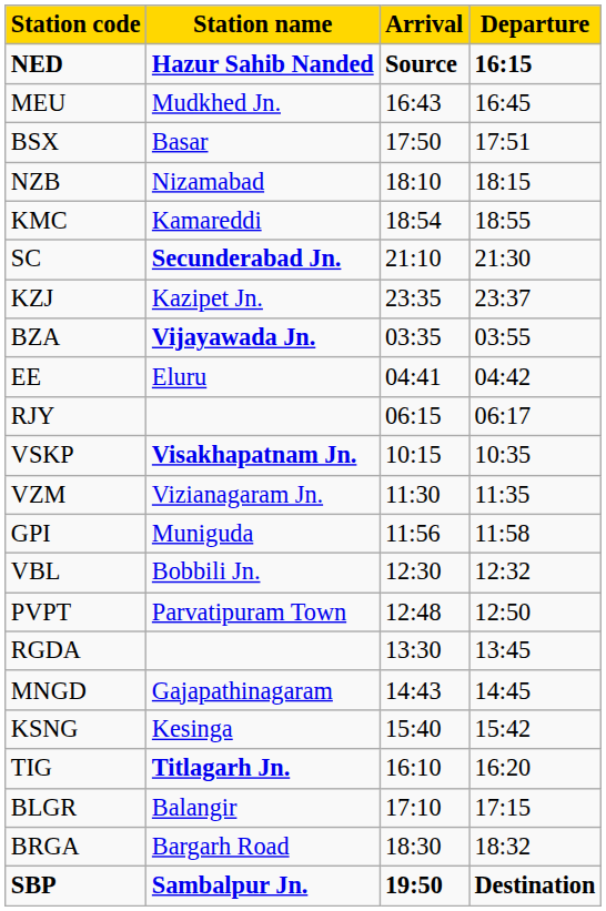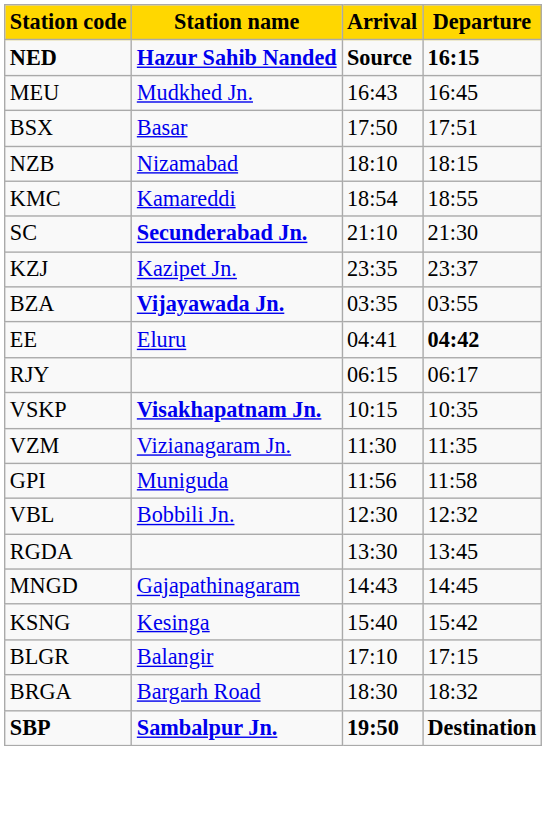EE | Departure: normal -> bold
- row: PVPT | Parvatipuram Town | 12:48 | 12:50
- row: TIG | Titlagarh Jn. | 16:10 | 16:20
